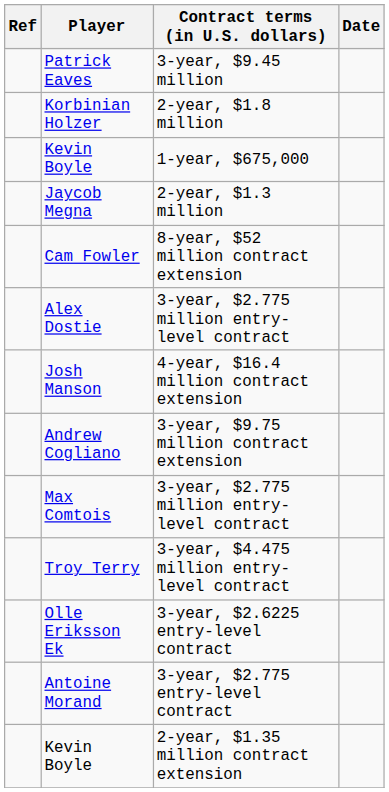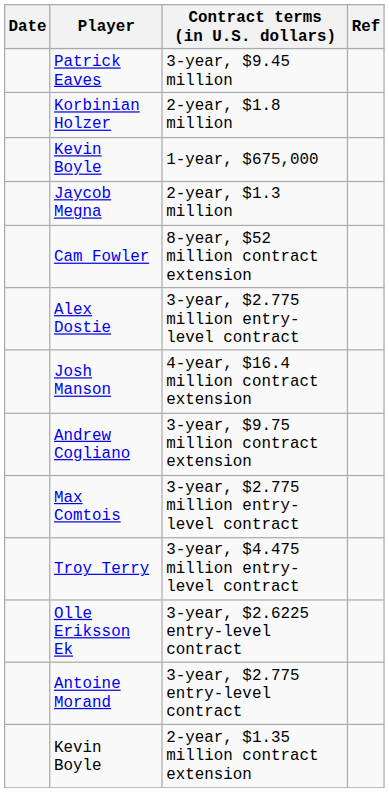columns swapped: Date <-> Ref
